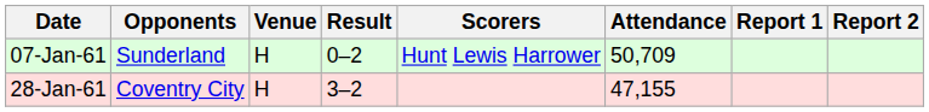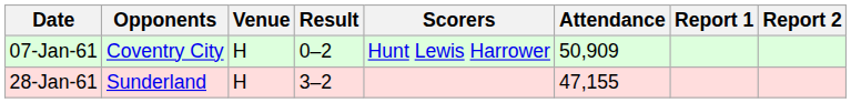07-Jan-61 | Opponents: Sunderland -> Coventry City
07-Jan-61 | Attendance: 50,709 -> 50,909
28-Jan-61 | Opponents: Coventry City -> Sunderland
